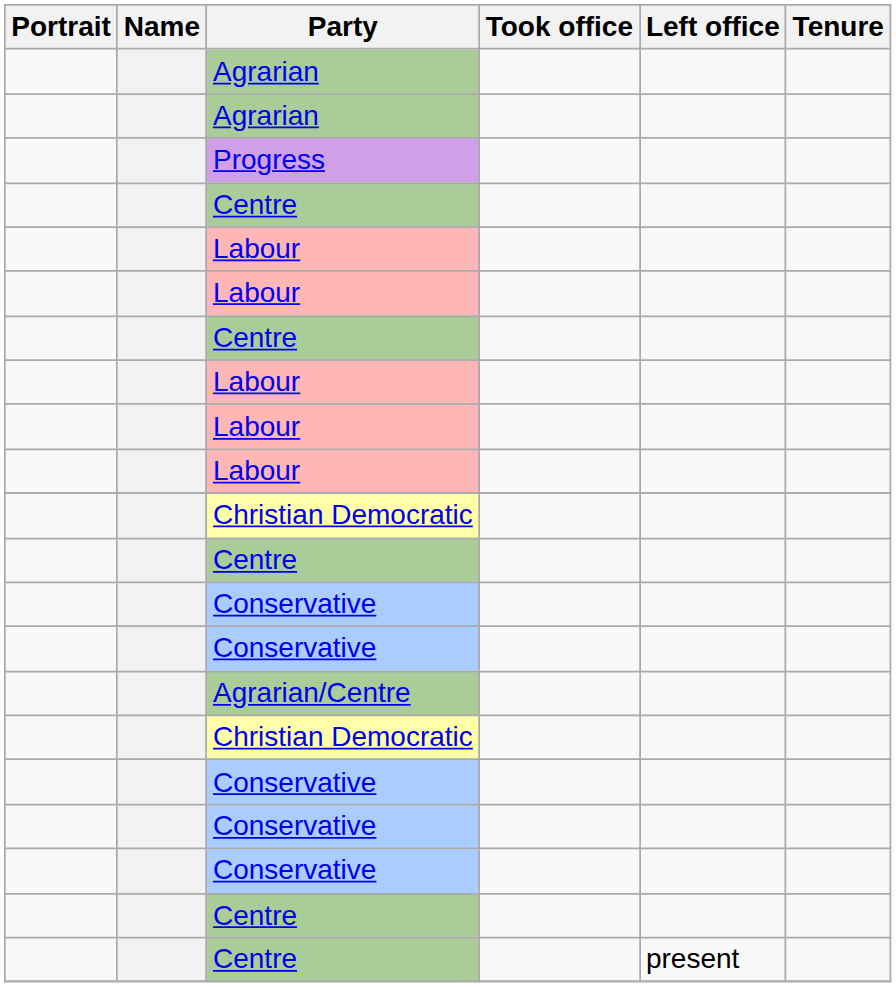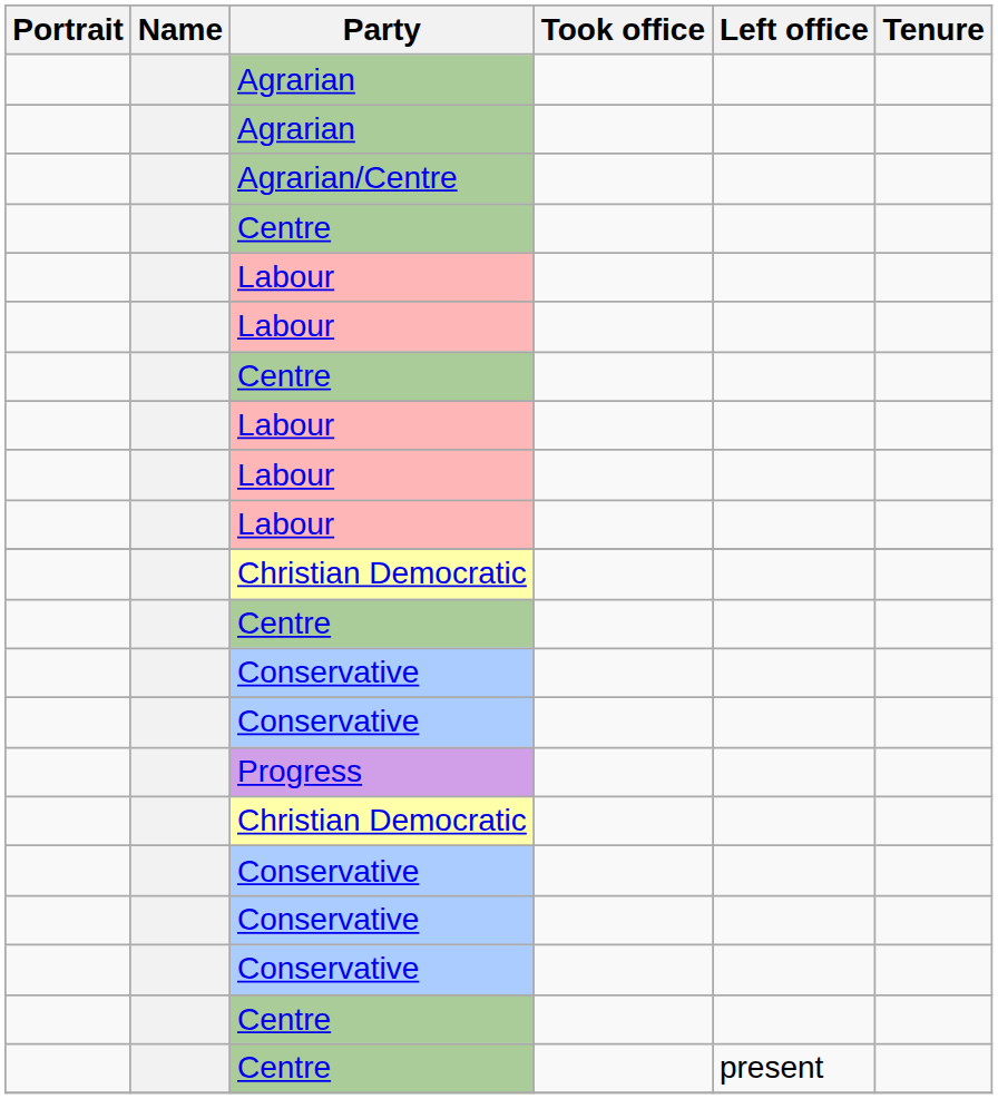rows swapped: Agrarian/Centre <-> Progress
